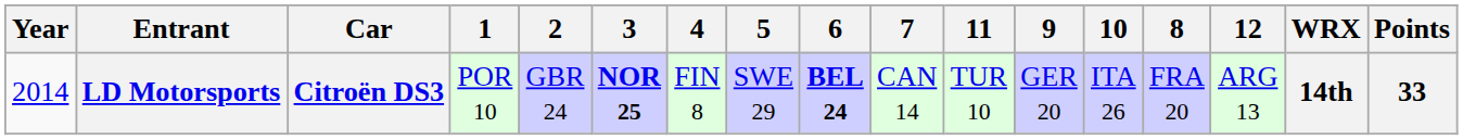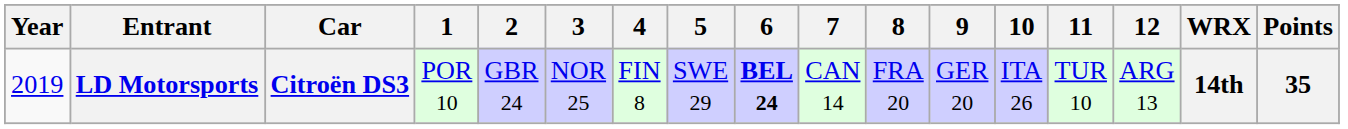columns swapped: 8 <-> 11
LD Motorsports | Year: 2014 -> 2019
LD Motorsports | 3: bold -> normal
LD Motorsports | Points: 33 -> 35
